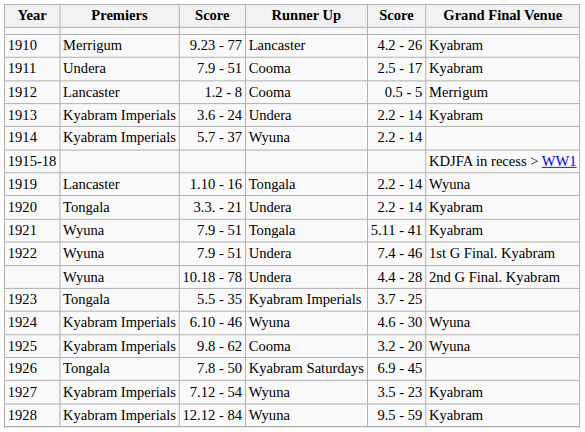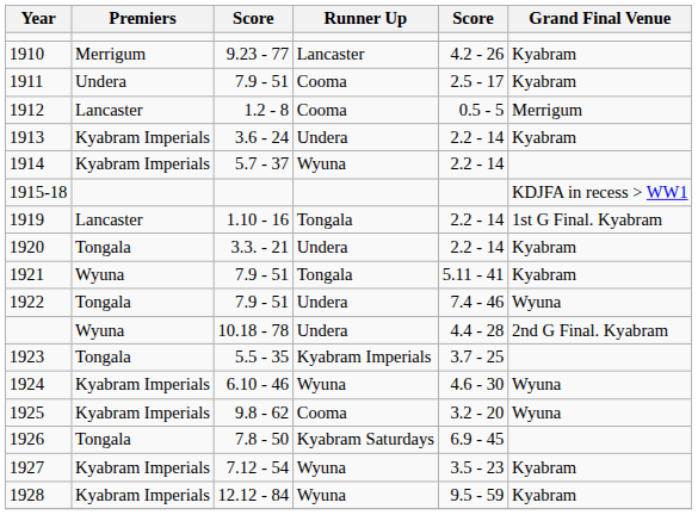1919 | Grand Final Venue: Wyuna -> 1st G Final. Kyabram
1922 | Premiers: Wyuna -> Tongala
1922 | Grand Final Venue: 1st G Final. Kyabram -> Wyuna
